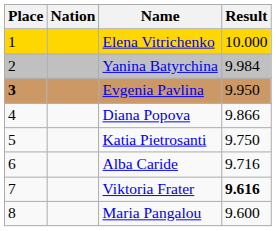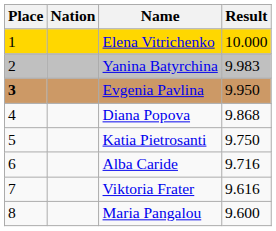Yanina Batyrchina | Result: 9.984 -> 9.983
Diana Popova | Result: 9.866 -> 9.868
Viktoria Frater | Result: bold -> normal
